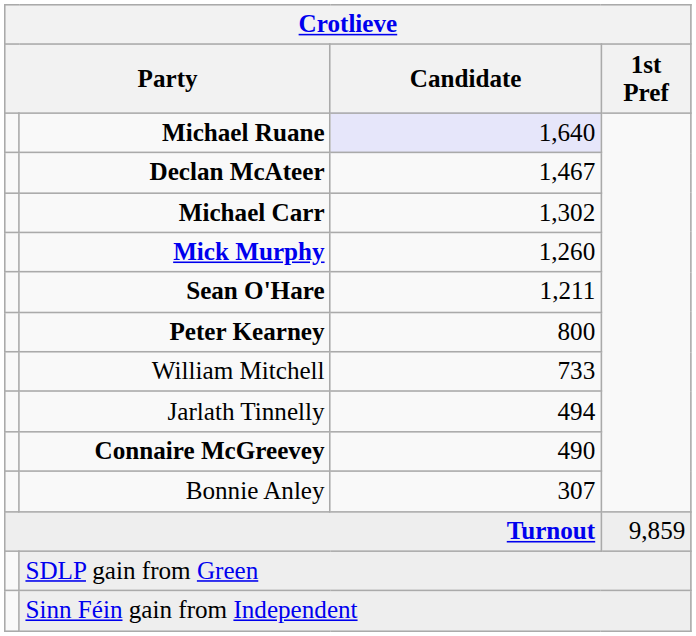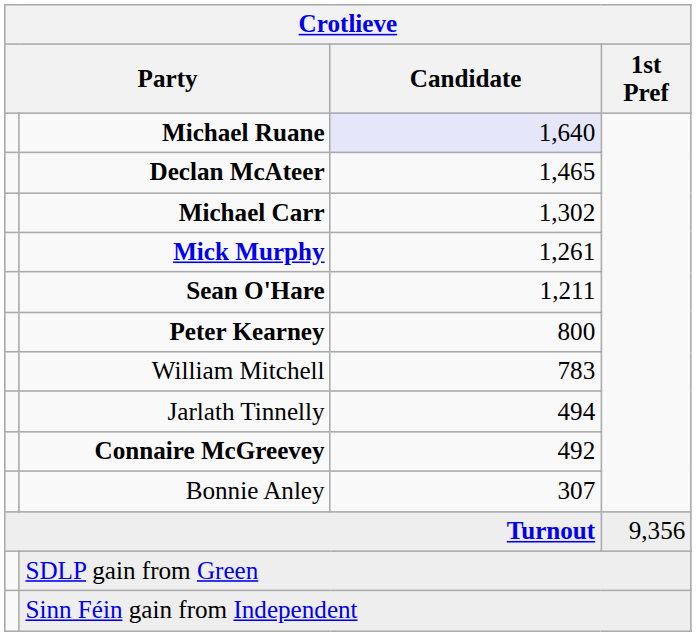Declan McAteer | Candidate: 1,467 -> 1,465
Mick Murphy | Candidate: 1,260 -> 1,261
William Mitchell | Candidate: 733 -> 783
Connaire McGreevey | Candidate: 490 -> 492
Turnout | 1st Pref: 9,859 -> 9,356
